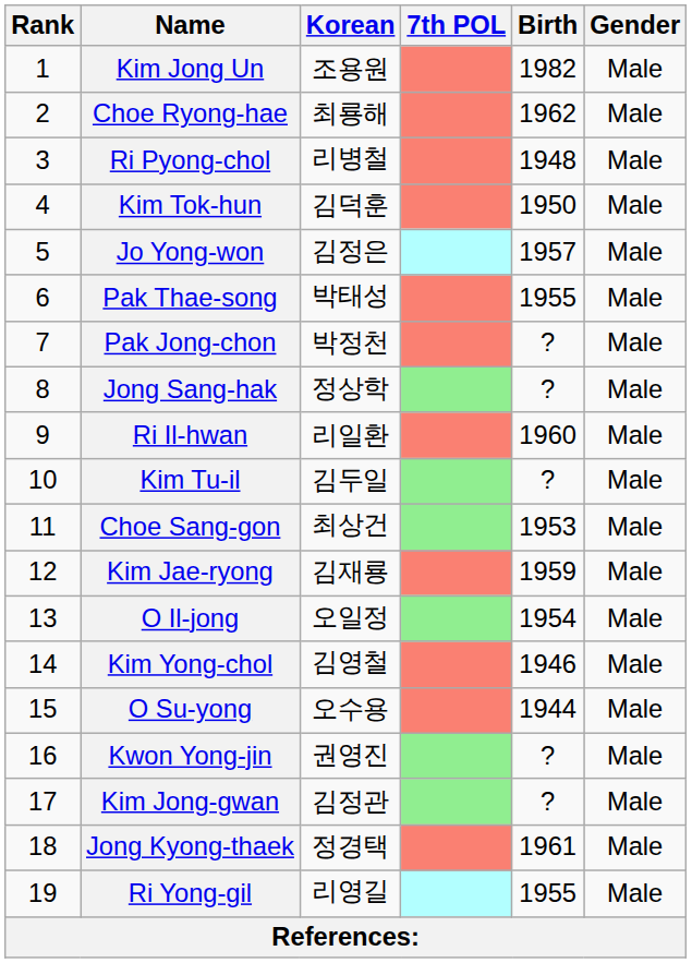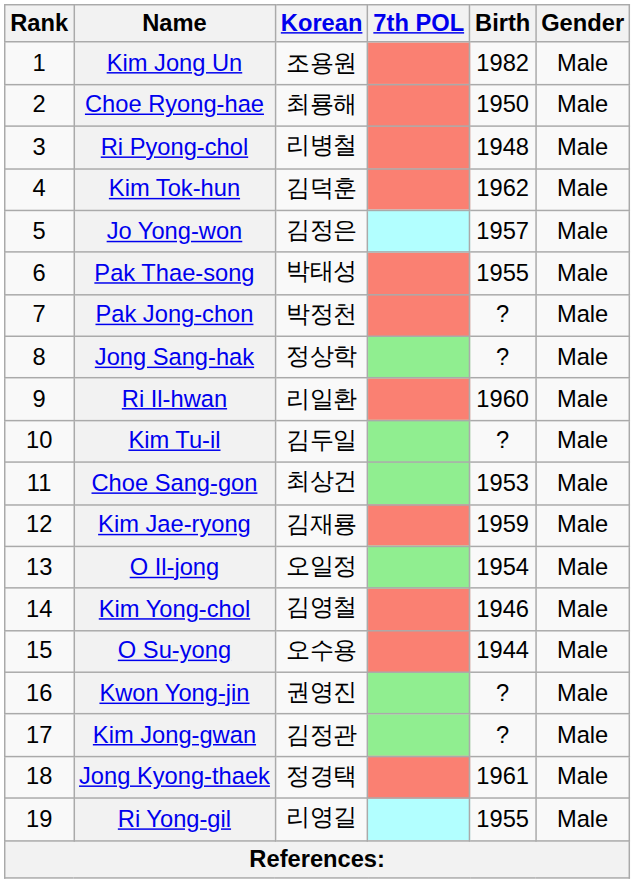Choe Ryong-hae | Birth: 1962 -> 1950
Kim Tok-hun | Birth: 1950 -> 1962
